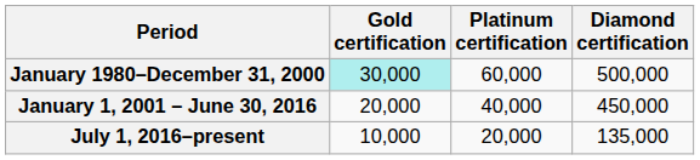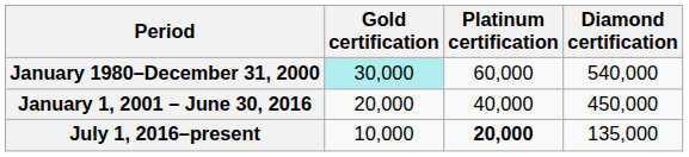January 1980–December 31, 2000 | Diamond certification: 500,000 -> 540,000
July 1, 2016–present | Platinum certification: normal -> bold
